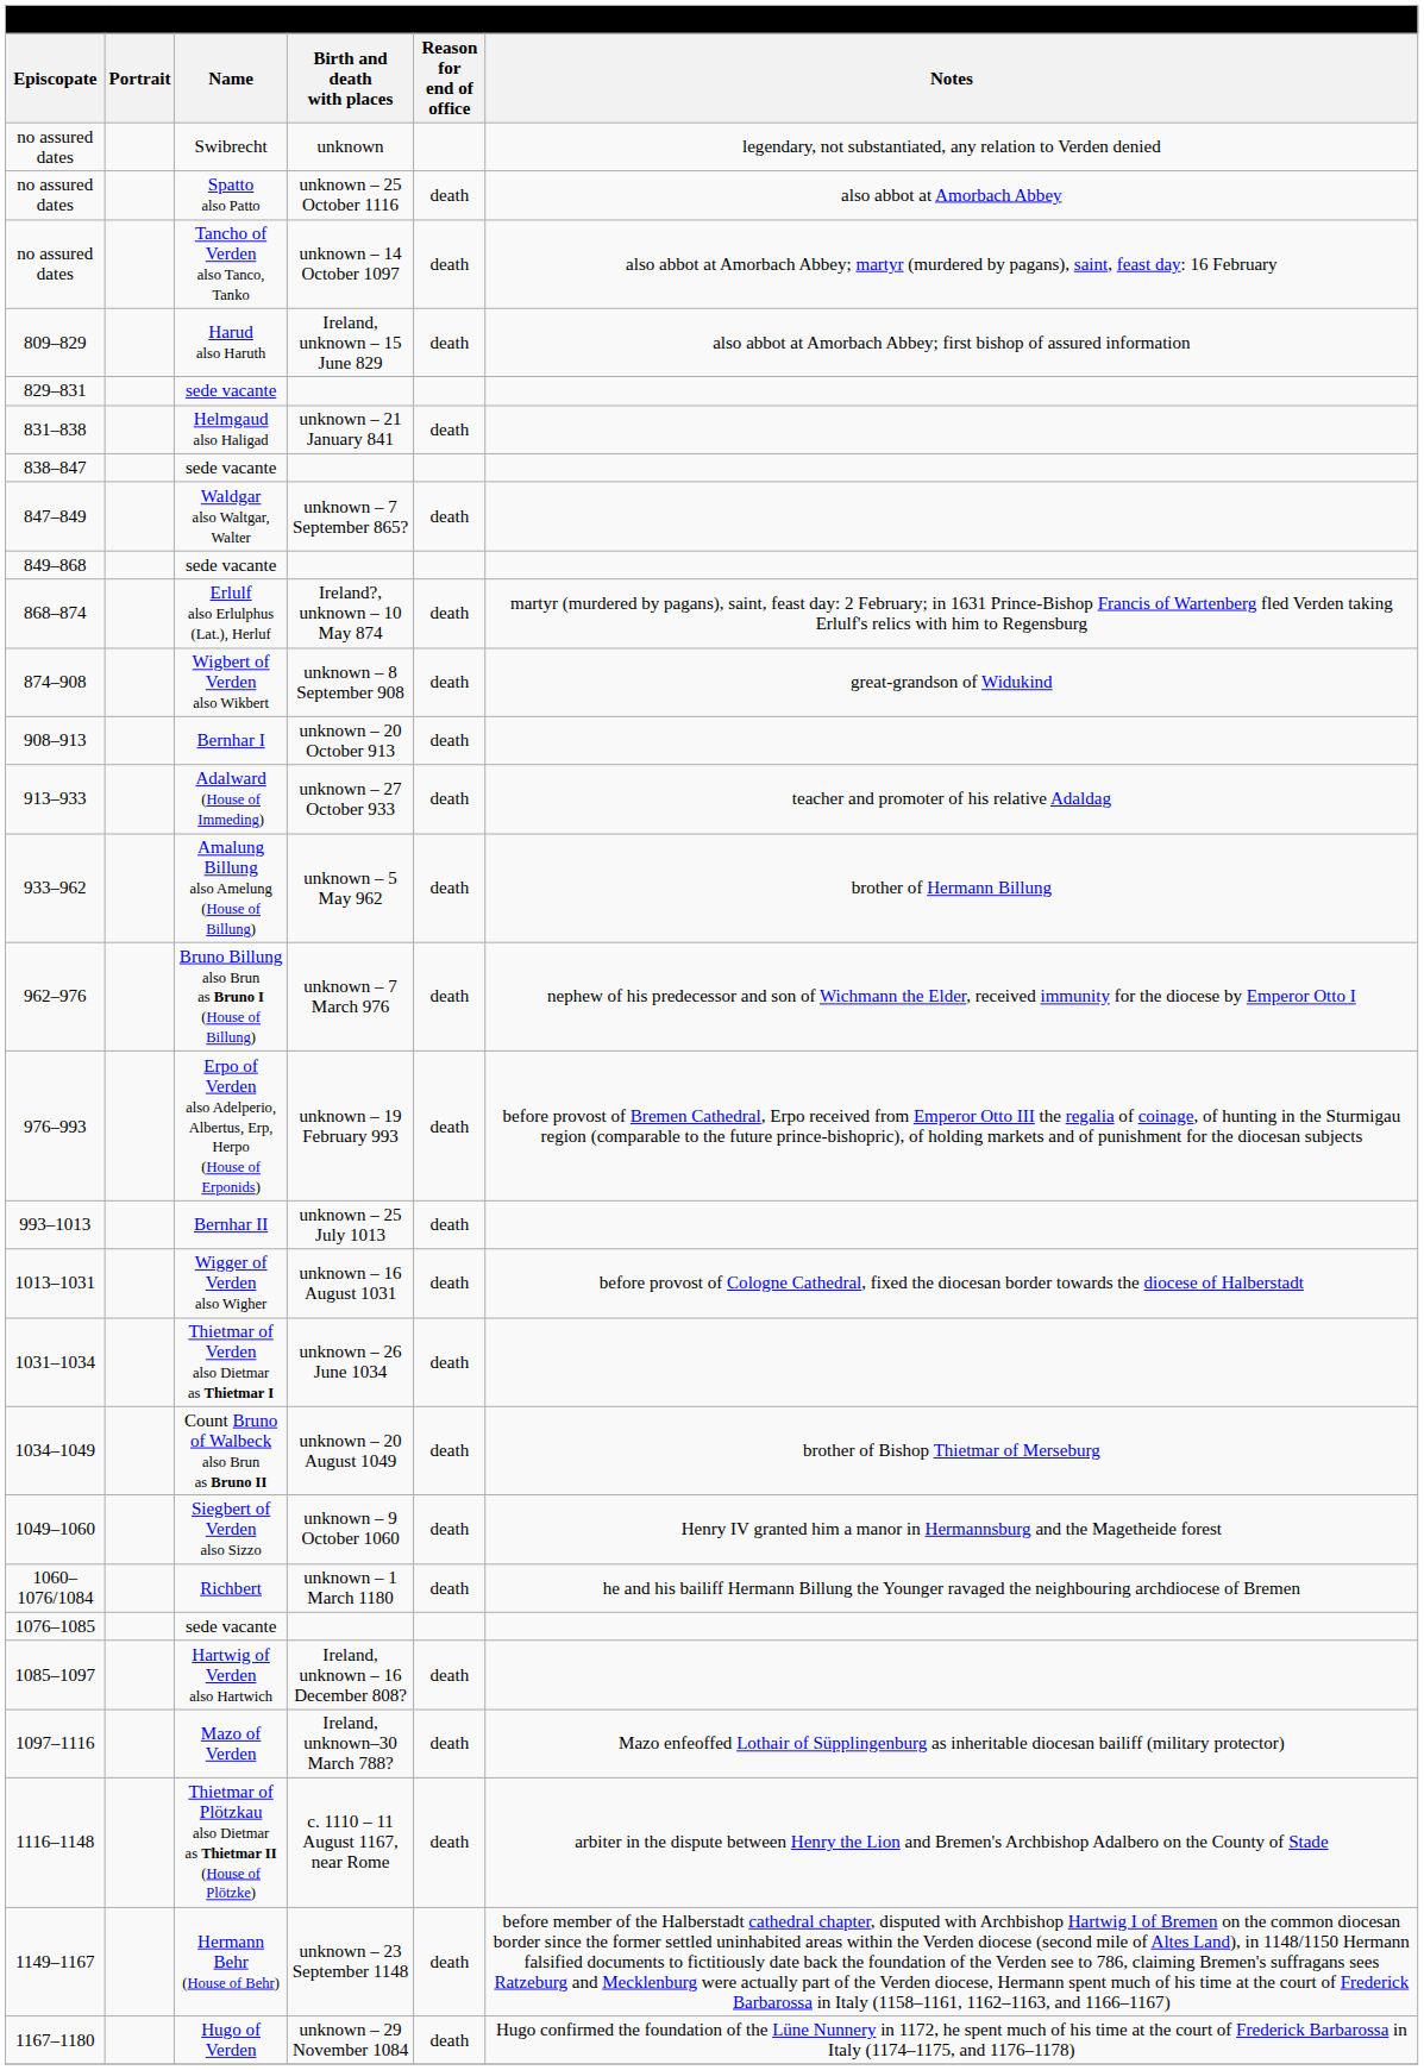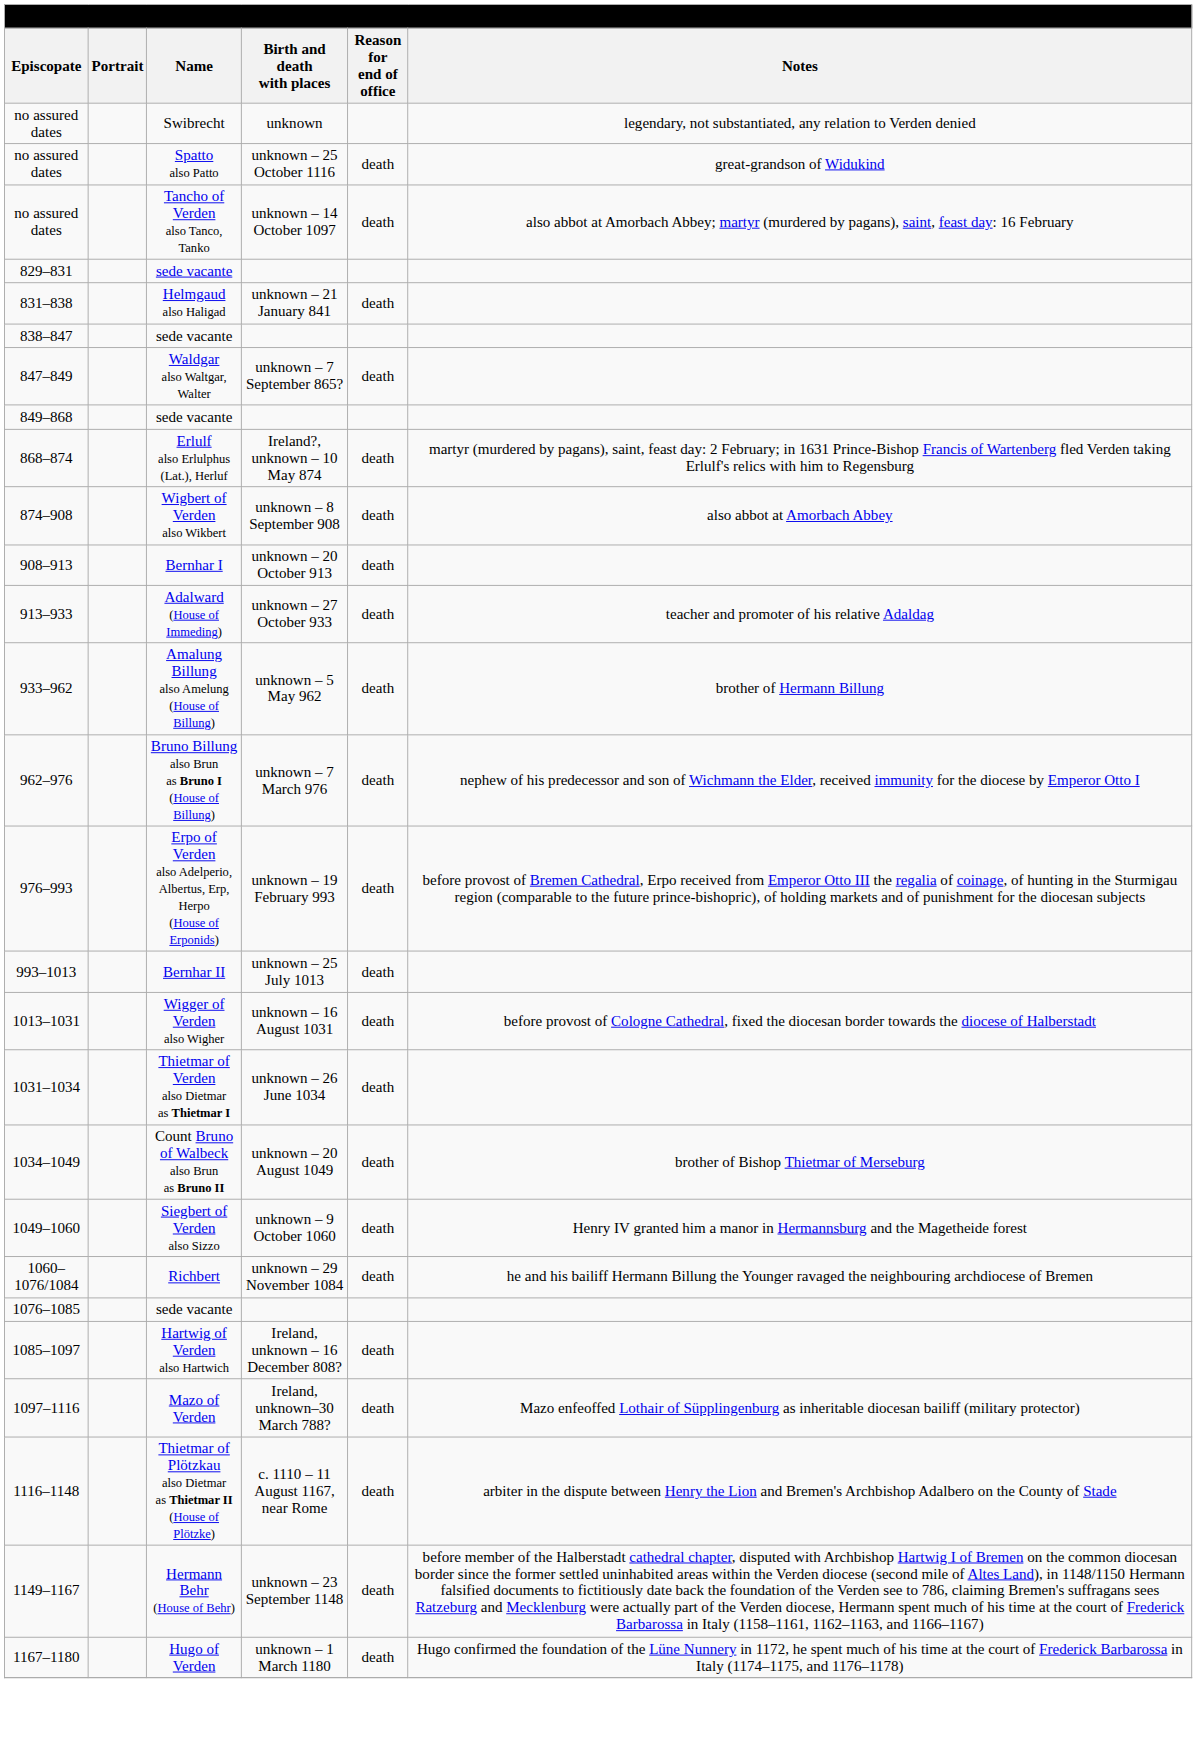no assured dates / Spatto also Patto | Notes: also abbot at Amorbach Abbey -> great-grandson of Widukind
- row: 809–829 | Harud also Haruth | Ireland, unknown – 15 June 829 | death | also abbot at Amorbach Abbey; first bishop of assured information
874–908 | Notes: great-grandson of Widukind -> also abbot at Amorbach Abbey
1060–1076/1084 | Birth and death with places: unknown – 1 March 1180 -> unknown – 29 November 1084
1167–1180 | Birth and death with places: unknown – 29 November 1084 -> unknown – 1 March 1180
